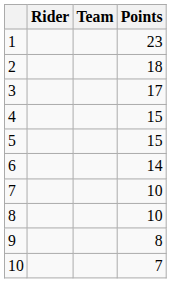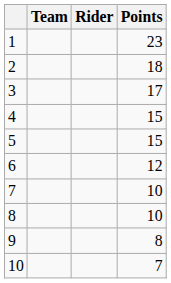columns swapped: Rider <-> Team
6 | Points: 14 -> 12
